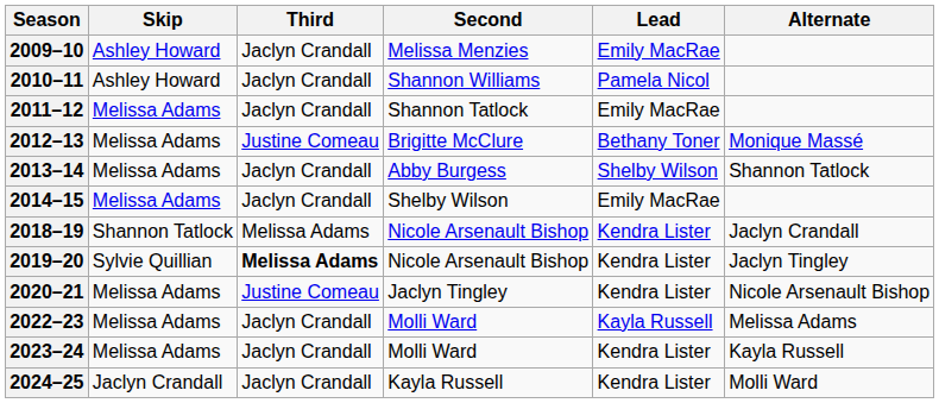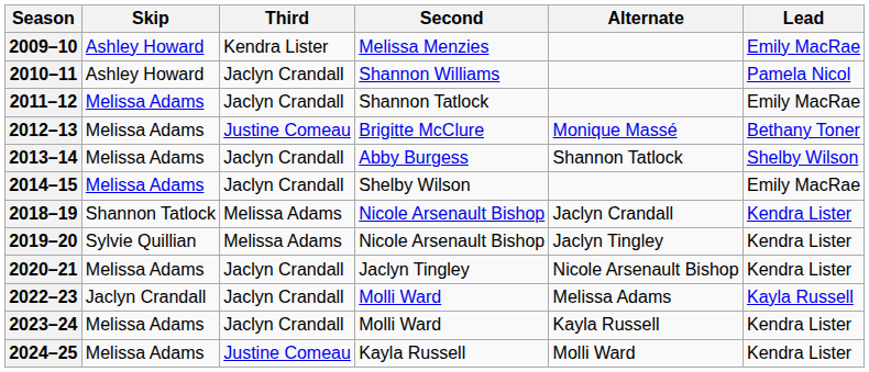columns swapped: Lead <-> Alternate
2009–10 | Third: Jaclyn Crandall -> Kendra Lister
2019–20 | Third: bold -> normal
2020–21 | Third: Justine Comeau -> Jaclyn Crandall
2022–23 | Skip: Melissa Adams -> Jaclyn Crandall
2024–25 | Skip: Jaclyn Crandall -> Melissa Adams
2024–25 | Third: Jaclyn Crandall -> Justine Comeau
